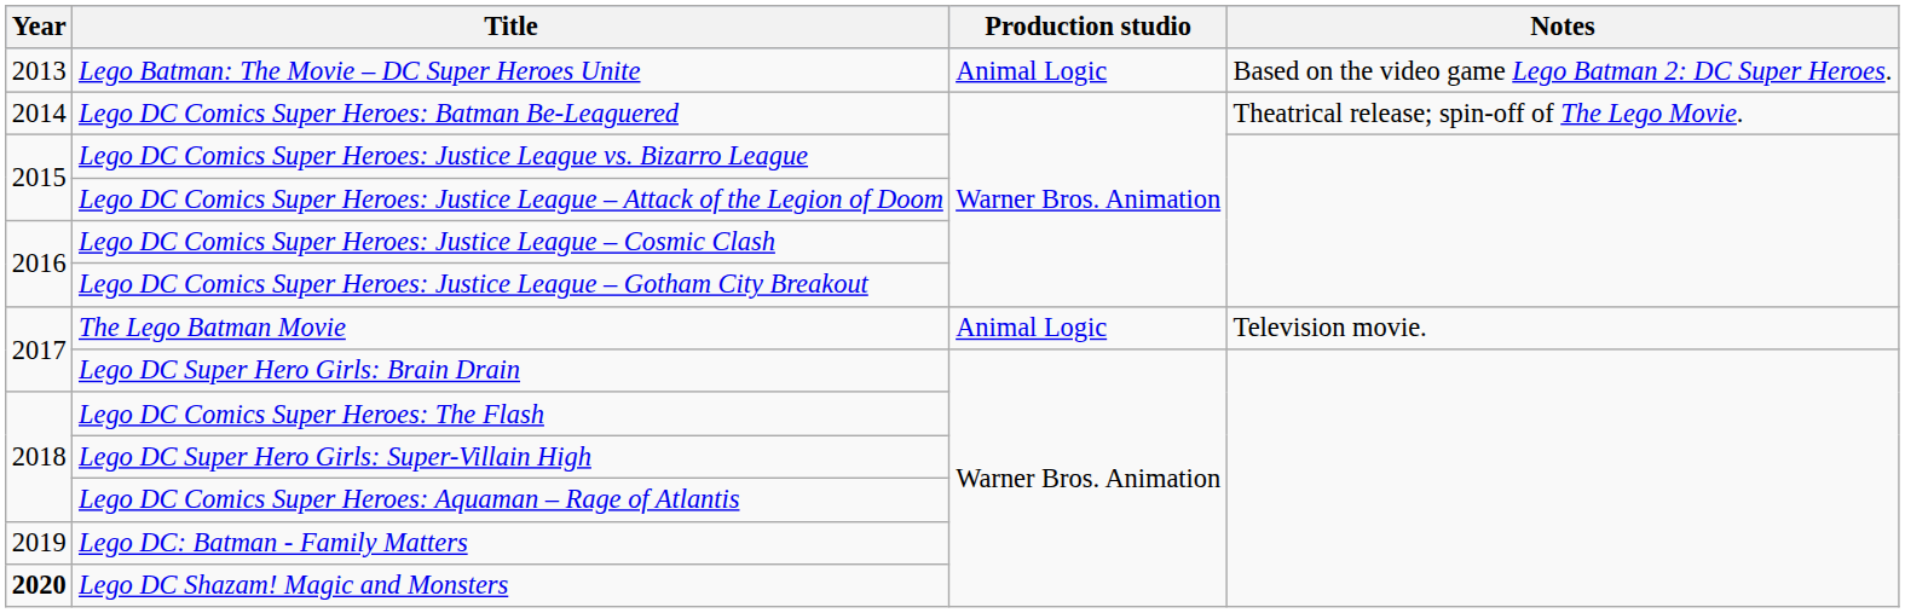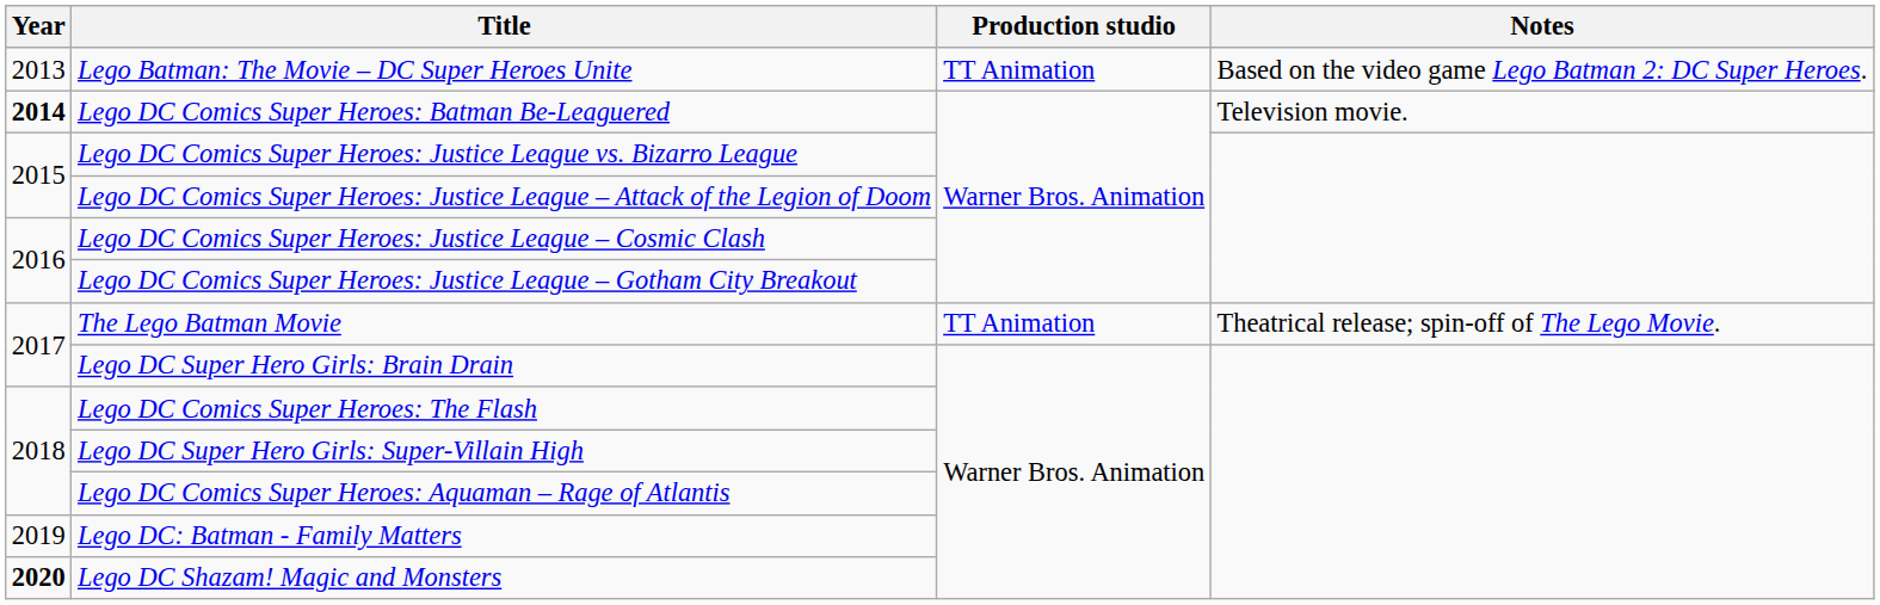Lego Batman: The Movie – DC Super Heroes Unite | Production studio: Animal Logic -> TT Animation
Lego DC Comics Super Heroes: Batman Be-Leaguered | Year: normal -> bold
Lego DC Comics Super Heroes: Batman Be-Leaguered | Notes: Theatrical release; spin-off of The Lego Movie. -> Television movie.
The Lego Batman Movie | Production studio: Animal Logic -> TT Animation
The Lego Batman Movie | Notes: Television movie. -> Theatrical release; spin-off of The Lego Movie.
